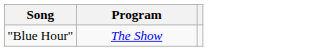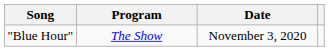+ column: Date | November 3, 2020
